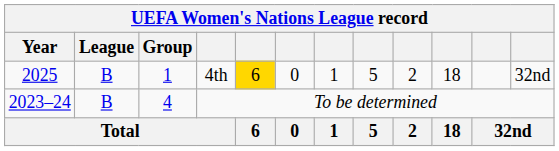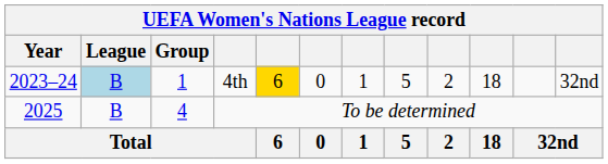4th | Year: 2025 -> 2023–24
4th | League: no background -> lightblue background
To be determined | Year: 2023–24 -> 2025
